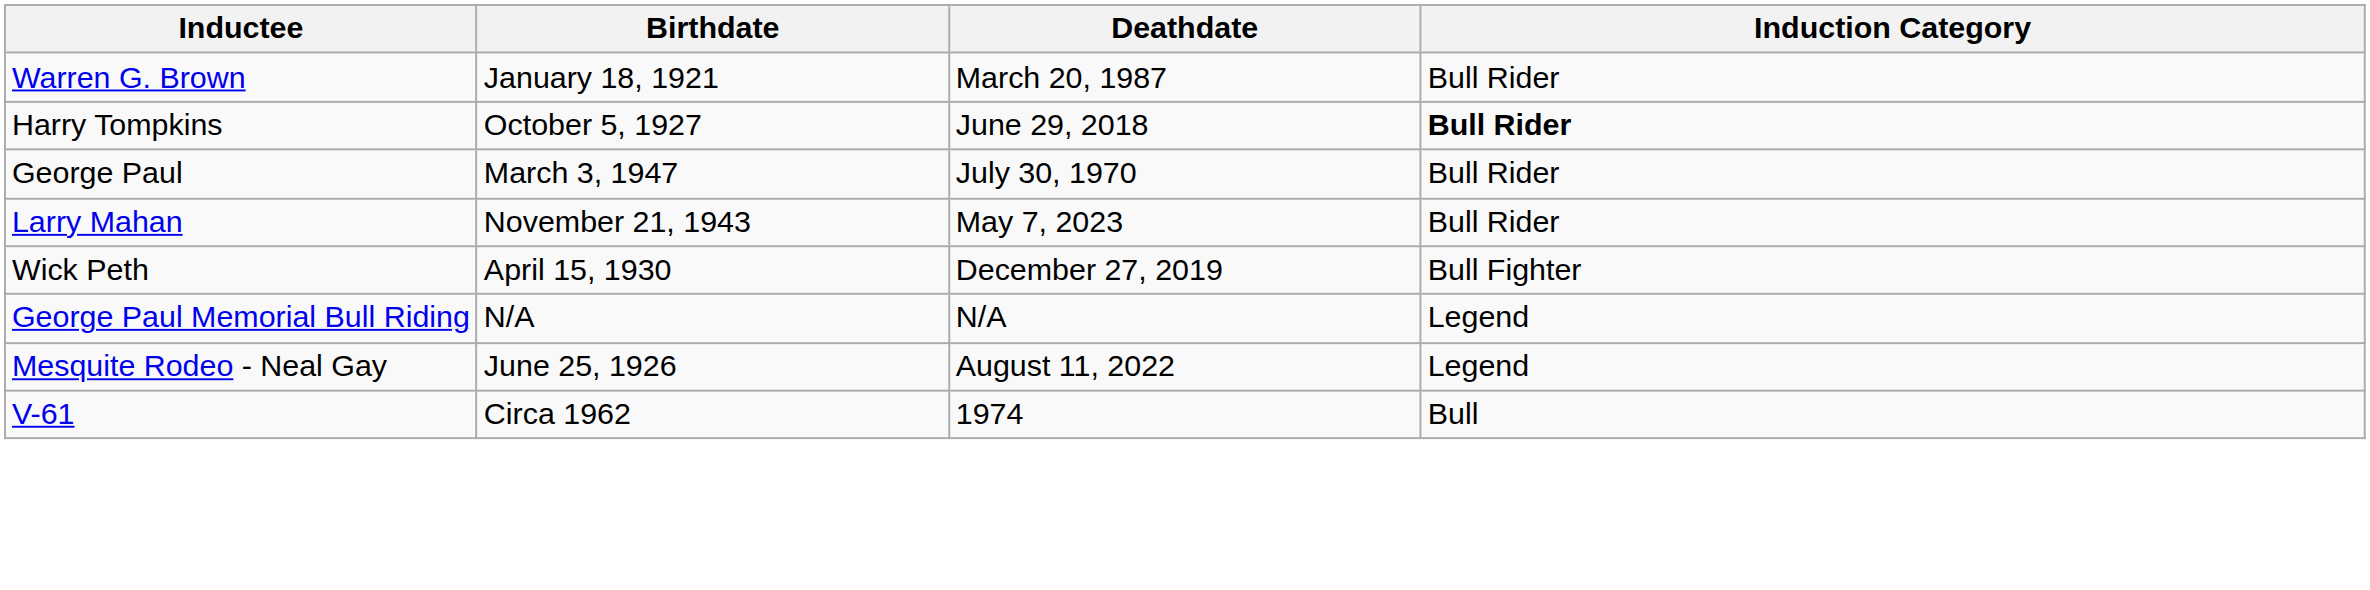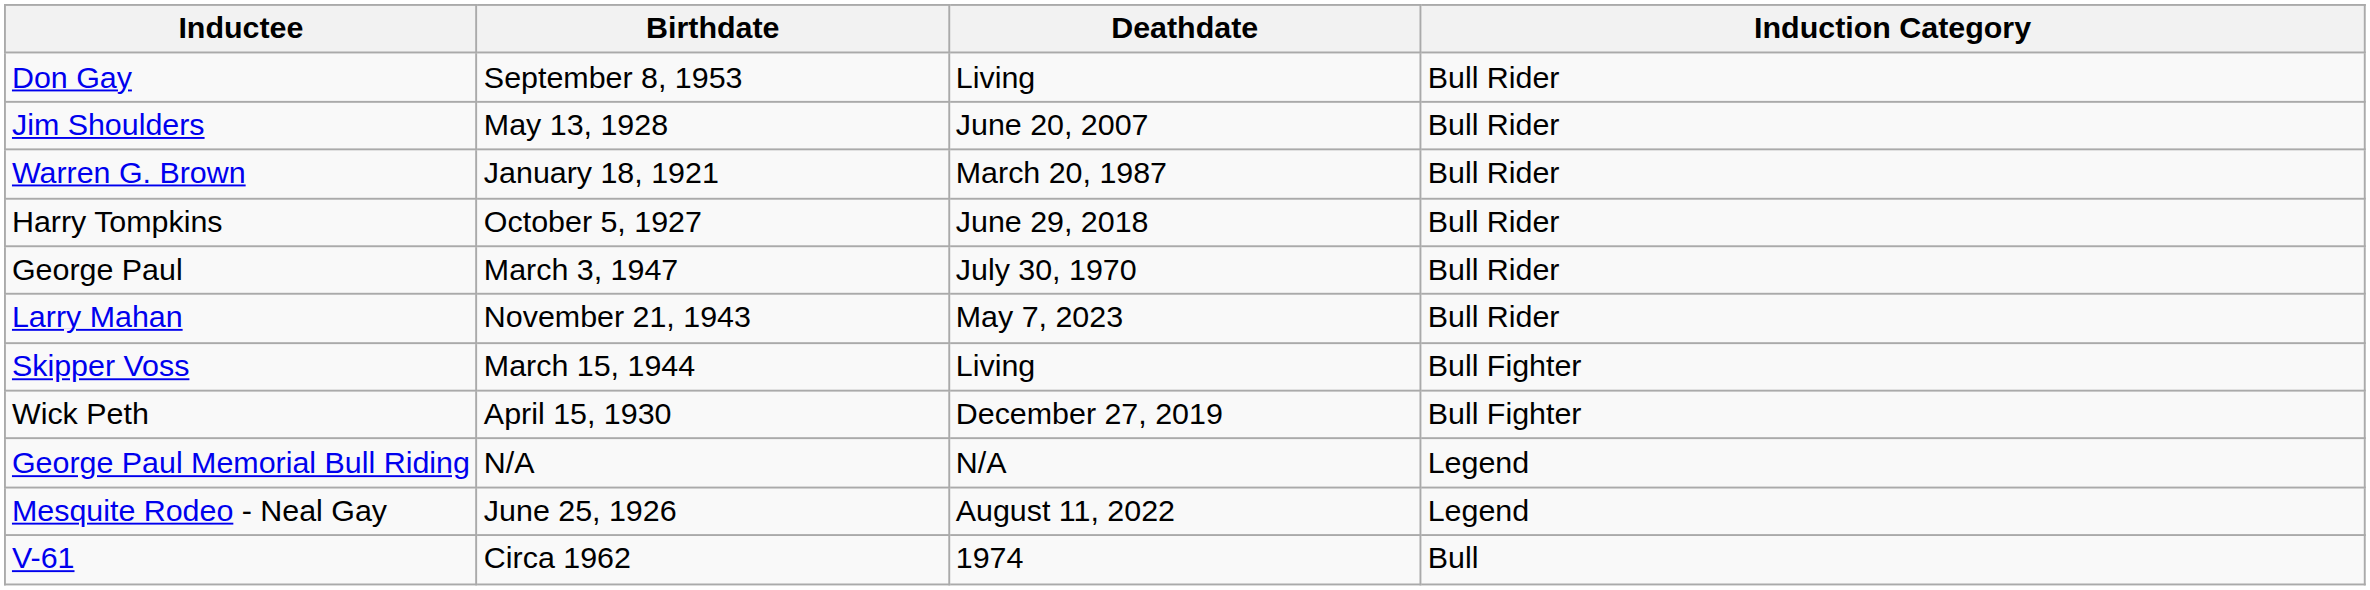+ row: Don Gay | September 8, 1953 | Living | Bull Rider
+ row: Jim Shoulders | May 13, 1928 | June 20, 2007 | Bull Rider
Harry Tompkins | Induction Category: bold -> normal
+ row: Skipper Voss | March 15, 1944 | Living | Bull Fighter
